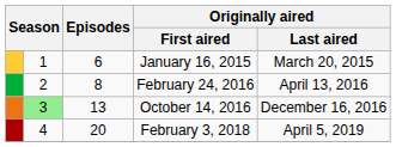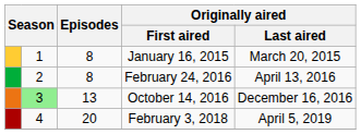January 16, 2015 | Episodes: 6 -> 8
